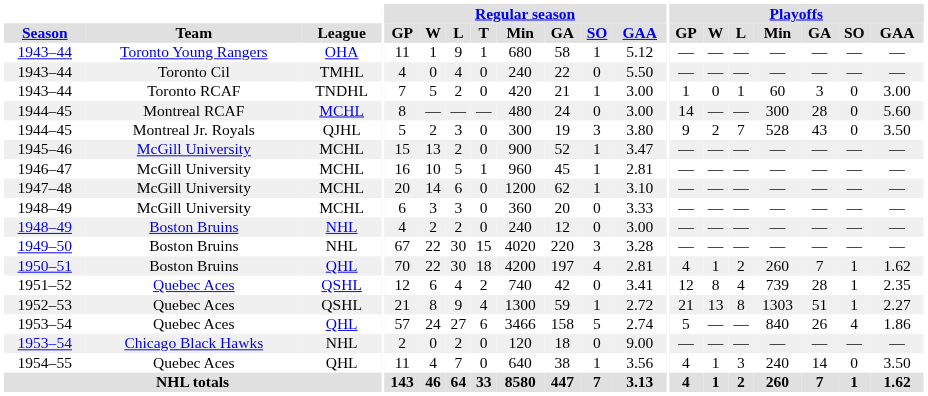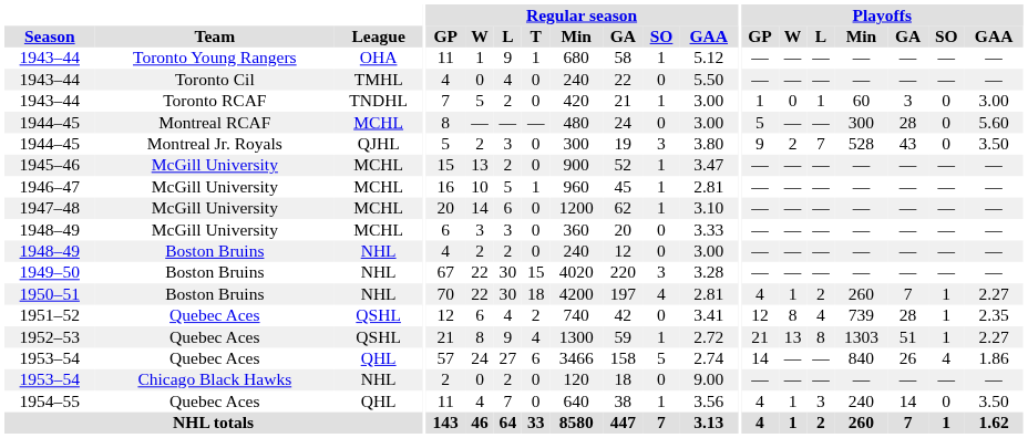1944–45 / Montreal RCAF | Playoffs / GP: 14 -> 5
1950–51 | League: QHL -> NHL
1950–51 | Playoffs / GAA: 1.62 -> 2.27
1953–54 / Quebec Aces | Playoffs / GP: 5 -> 14
